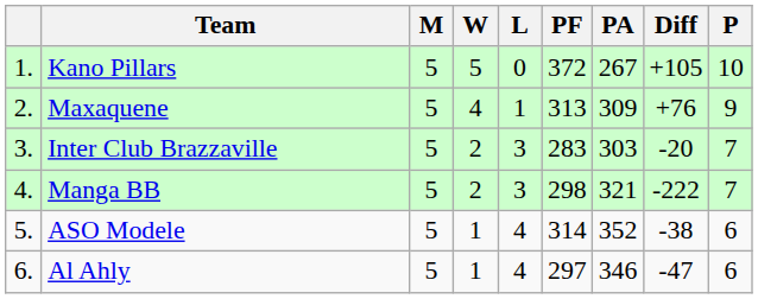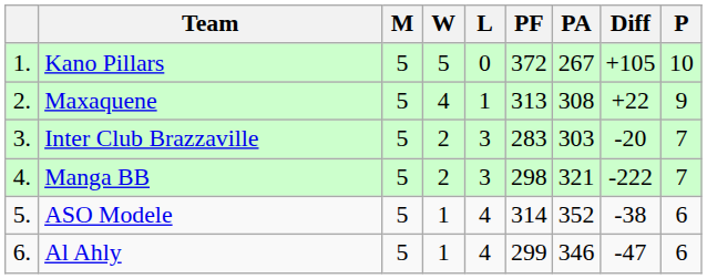Maxaquene | PA: 309 -> 308
Maxaquene | Diff: +76 -> +22
Al Ahly | PF: 297 -> 299
